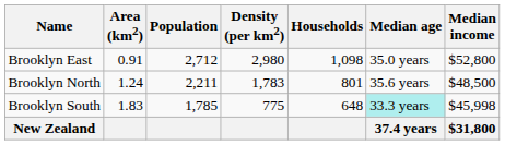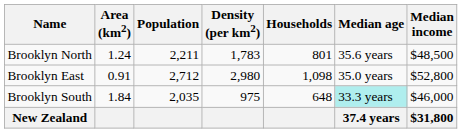rows swapped: Brooklyn North <-> Brooklyn East
Brooklyn South | Area (km2): 1.83 -> 1.84
Brooklyn South | Population: 1,785 -> 2,035
Brooklyn South | Density (per km2): 775 -> 975
Brooklyn South | Median income: $45,998 -> $46,000
